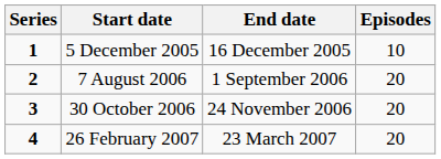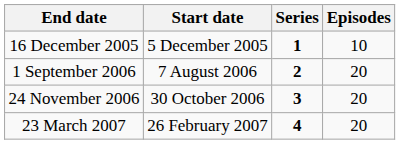columns swapped: Series <-> End date
